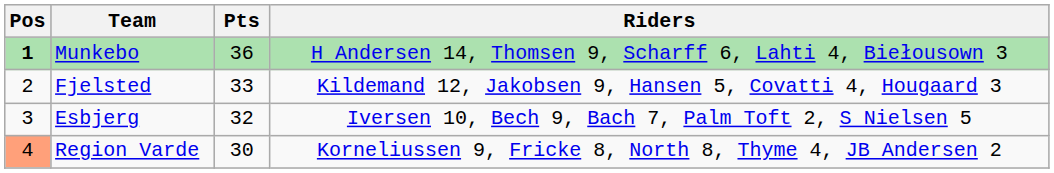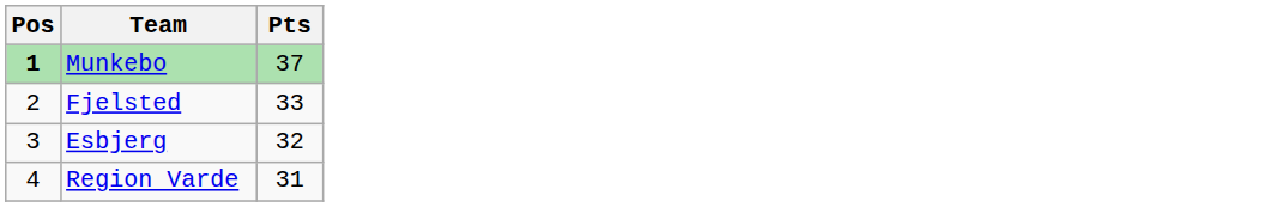- column: Riders | H Andersen 14, Thomsen 9, Scharff 6, Lahti 4, Biełousown 3 | Kildemand 12, Jakobsen 9, Hansen 5, Covatti 4, Hougaard 3 | Iversen 10, Bech 9, Bach 7, Palm Toft 2, S Nielsen 5 | Korneliussen 9, Fricke 8, North 8, Thyme 4, JB Andersen 2
Munkebo | Pts: 36 -> 37
Region Varde | Pos: lightsalmon background -> no background
Region Varde | Pts: 30 -> 31
